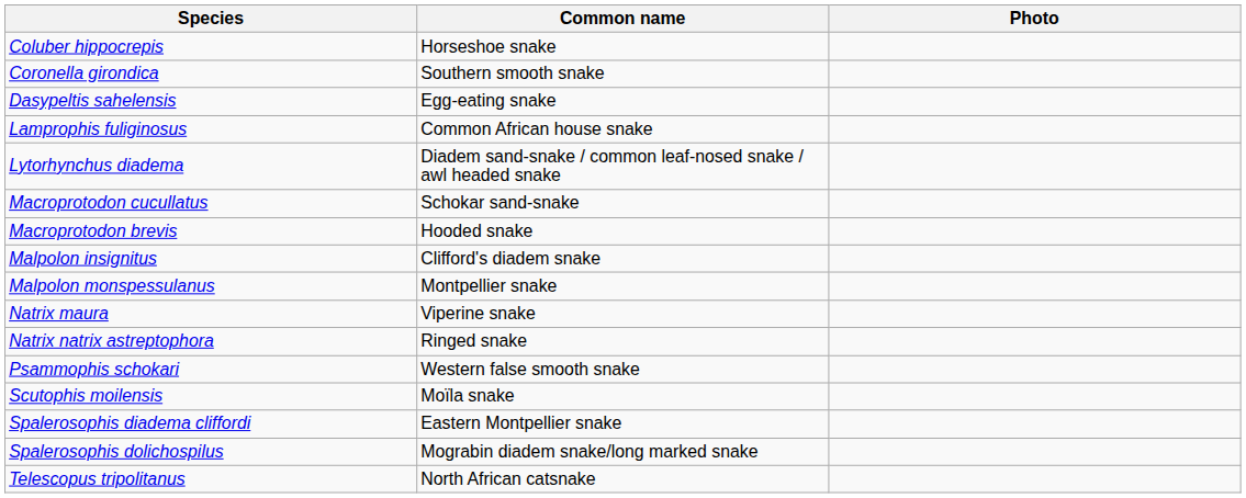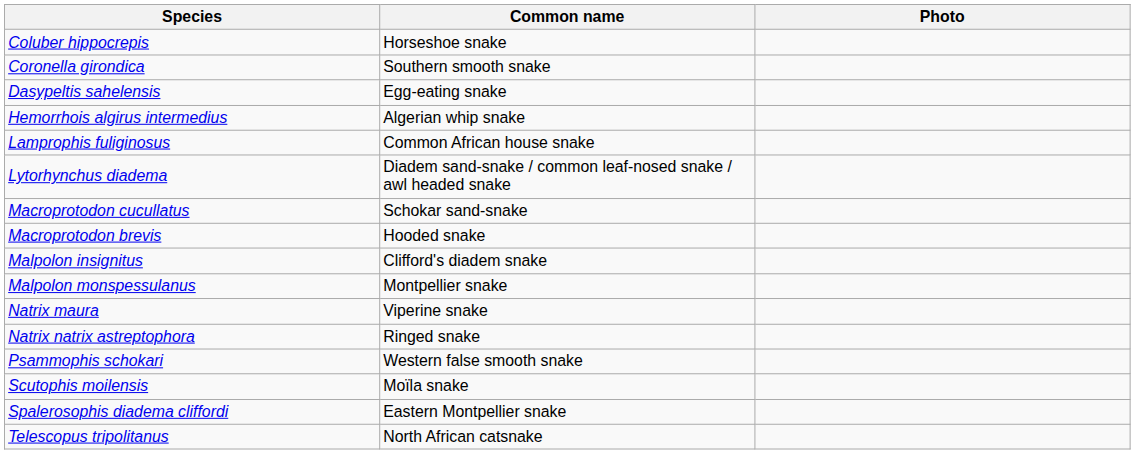+ row: Hemorrhois algirus intermedius | Algerian whip snake
- row: Spalerosophis dolichospilus | Mograbin diadem snake/long marked snake
